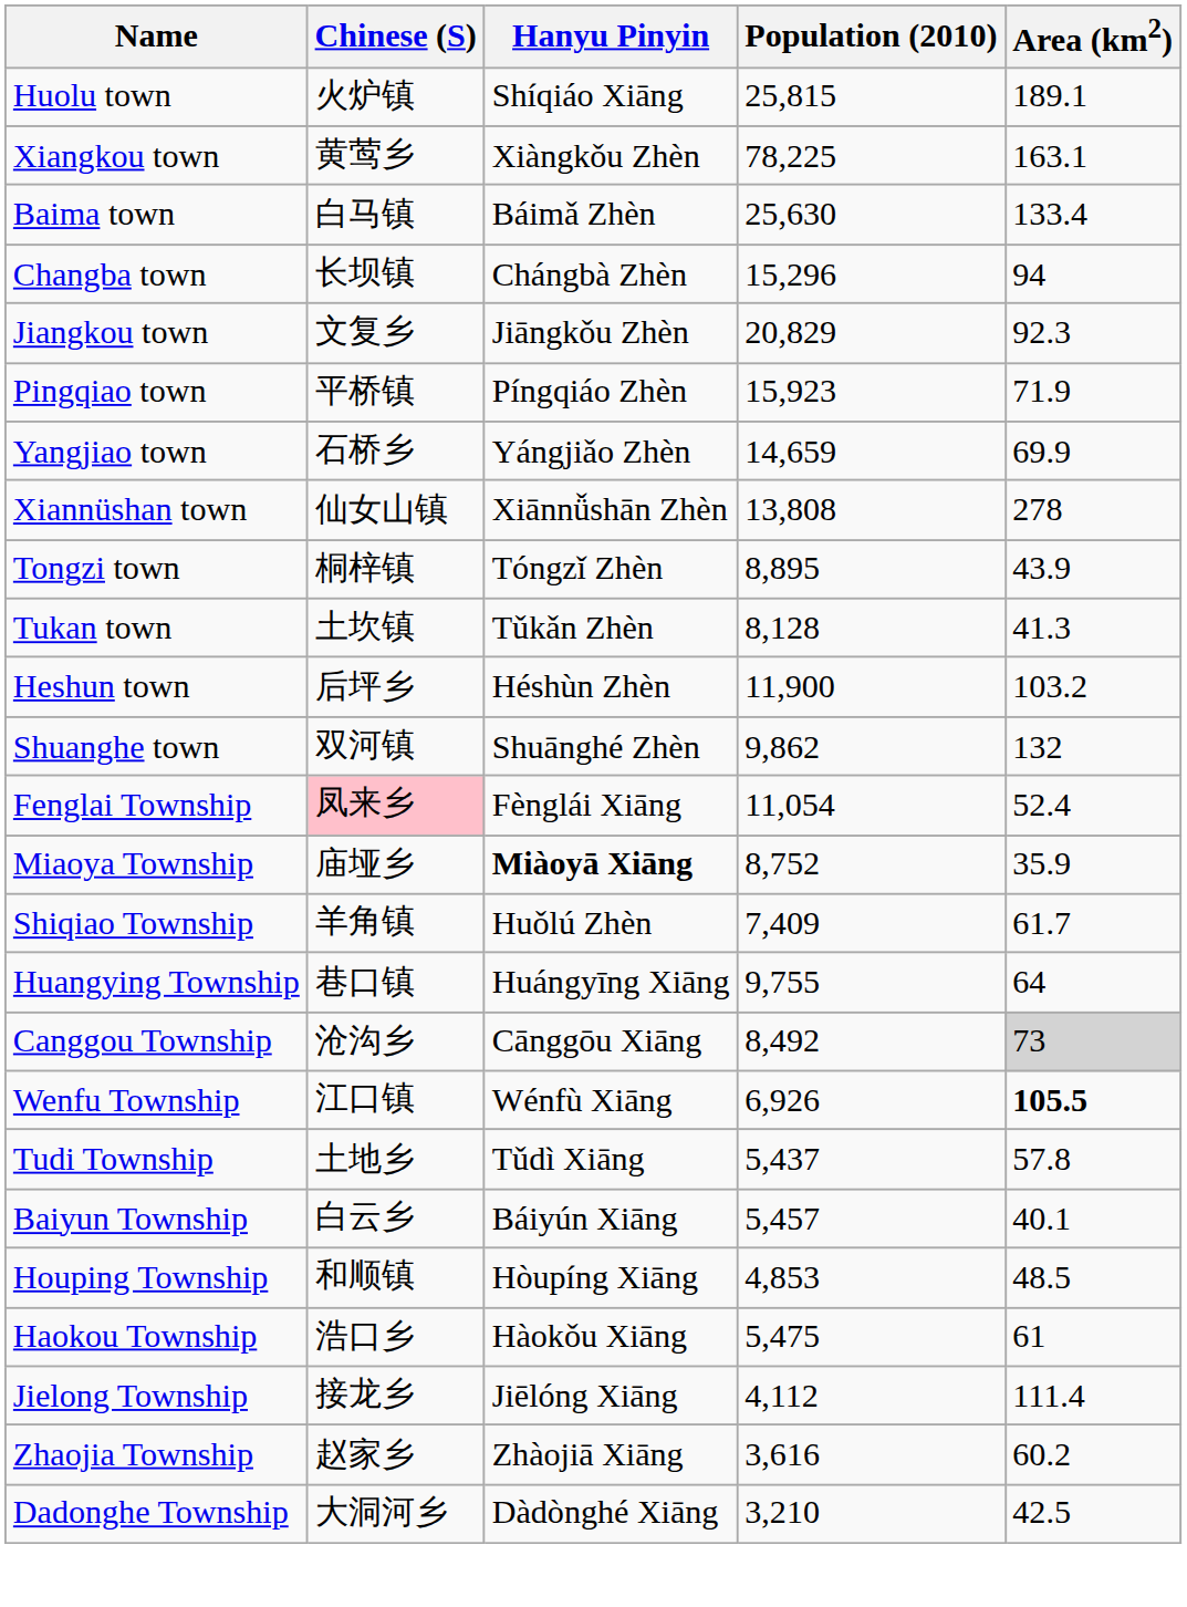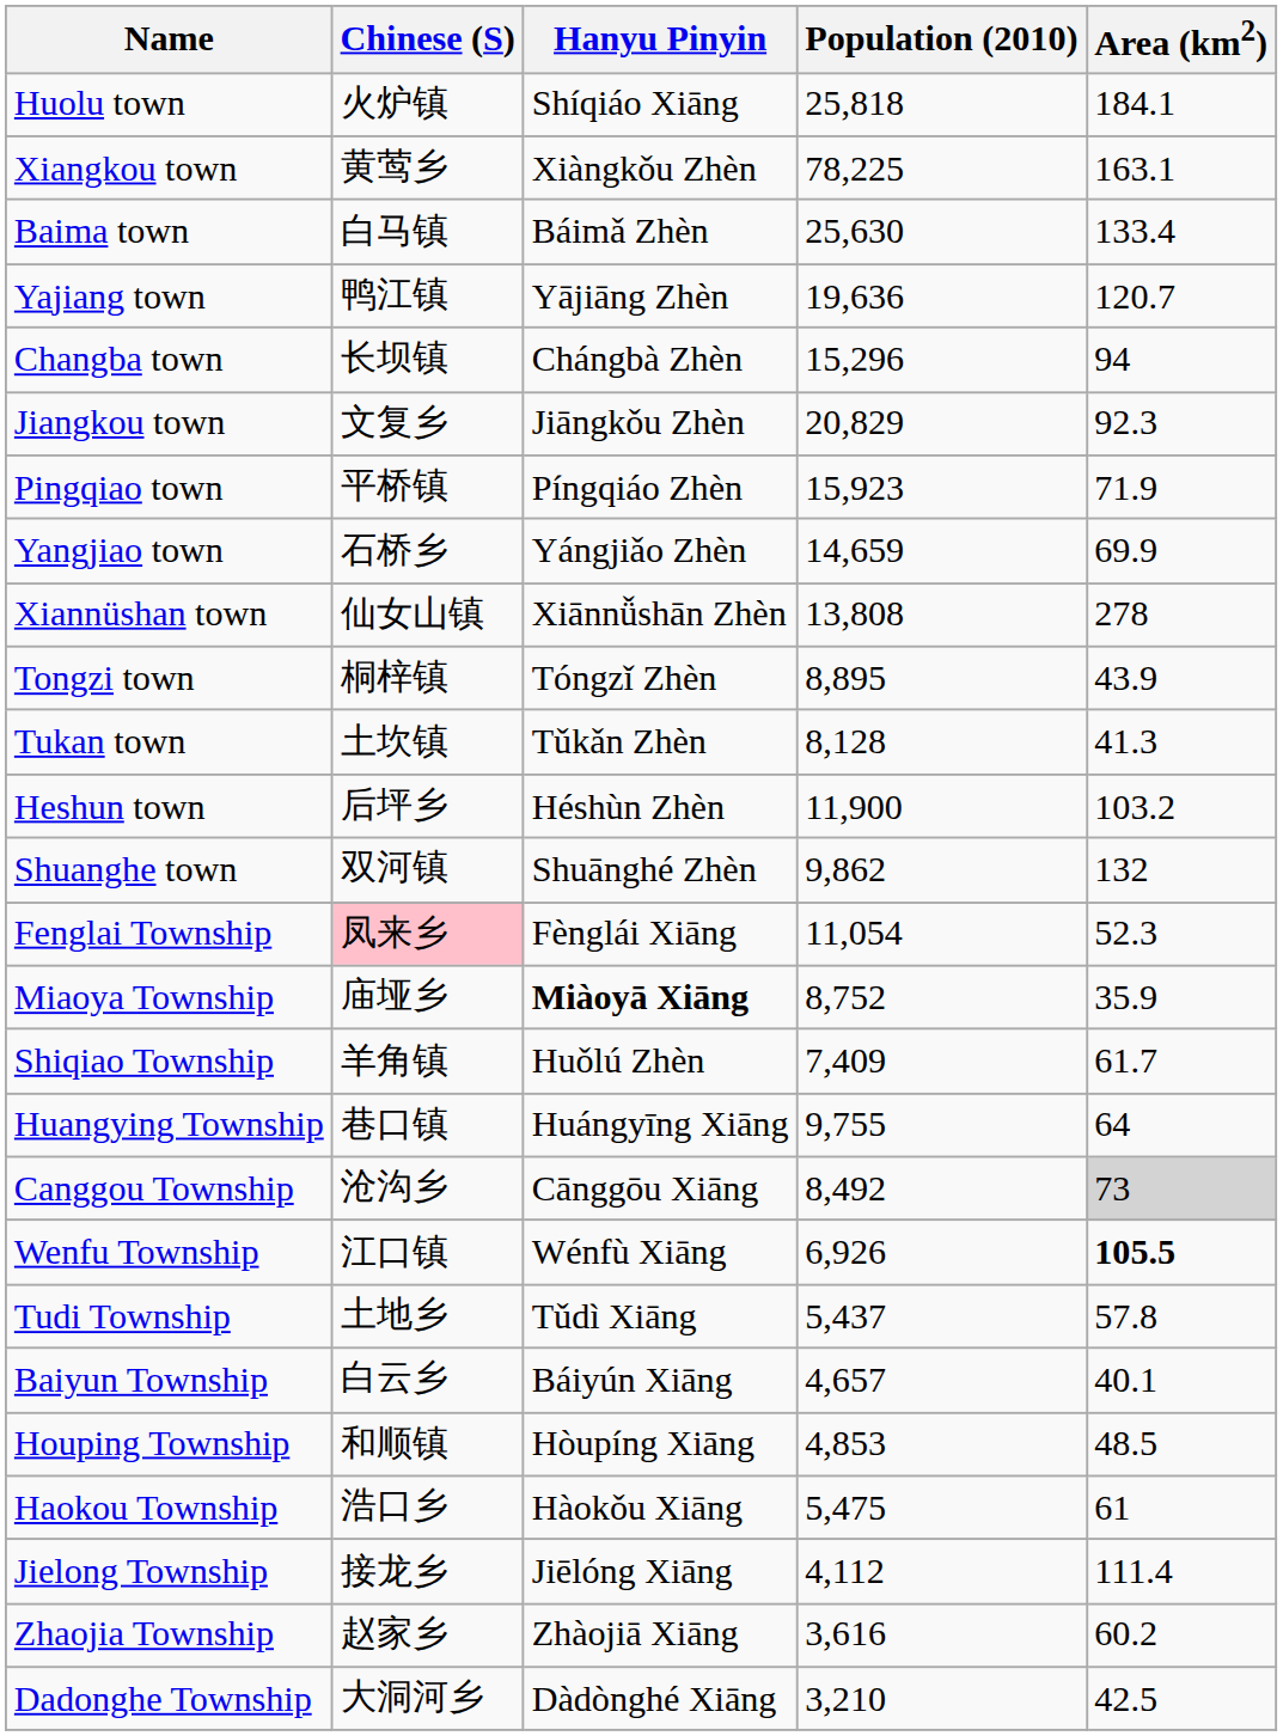Huolu town | Population (2010): 25,815 -> 25,818
Huolu town | Area (km2): 189.1 -> 184.1
+ row: Yajiang town | 鸭江镇 | Yājiāng Zhèn | 19,636 | 120.7
Fenglai Township | Area (km2): 52.4 -> 52.3
Baiyun Township | Population (2010): 5,457 -> 4,657
